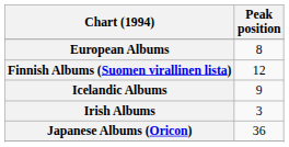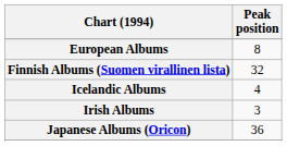Finnish Albums (Suomen virallinen lista) | Peak position: 12 -> 32
Icelandic Albums | Peak position: 9 -> 4
